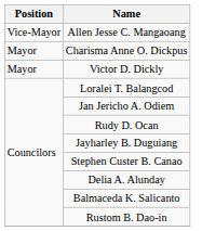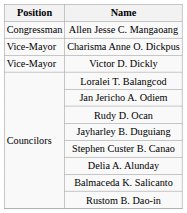Allen Jesse C. Mangaoang | Position: Vice-Mayor -> Congressman
Charisma Anne O. Dickpus | Position: Mayor -> Vice-Mayor
Victor D. Dickly | Position: Mayor -> Vice-Mayor
